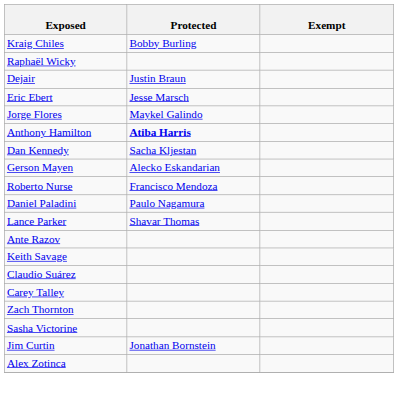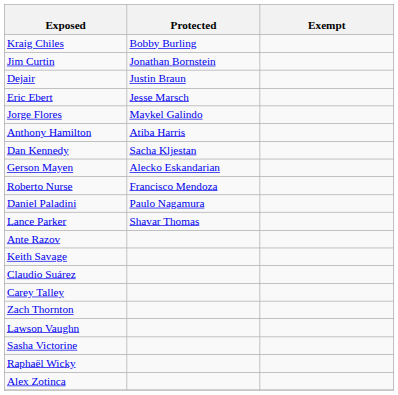rows swapped: Jim Curtin <-> Raphaël Wicky
Anthony Hamilton | Protected: bold -> normal
+ row: Lawson Vaughn
